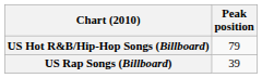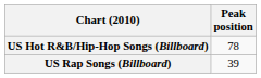US Hot R&B/Hip-Hop Songs (Billboard) | Peak position: 79 -> 78
